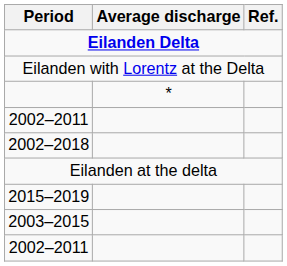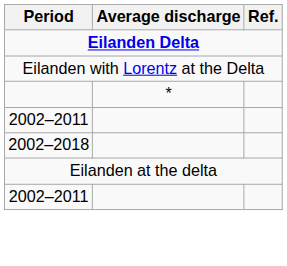- row: 2015–2019
- row: 2003–2015
